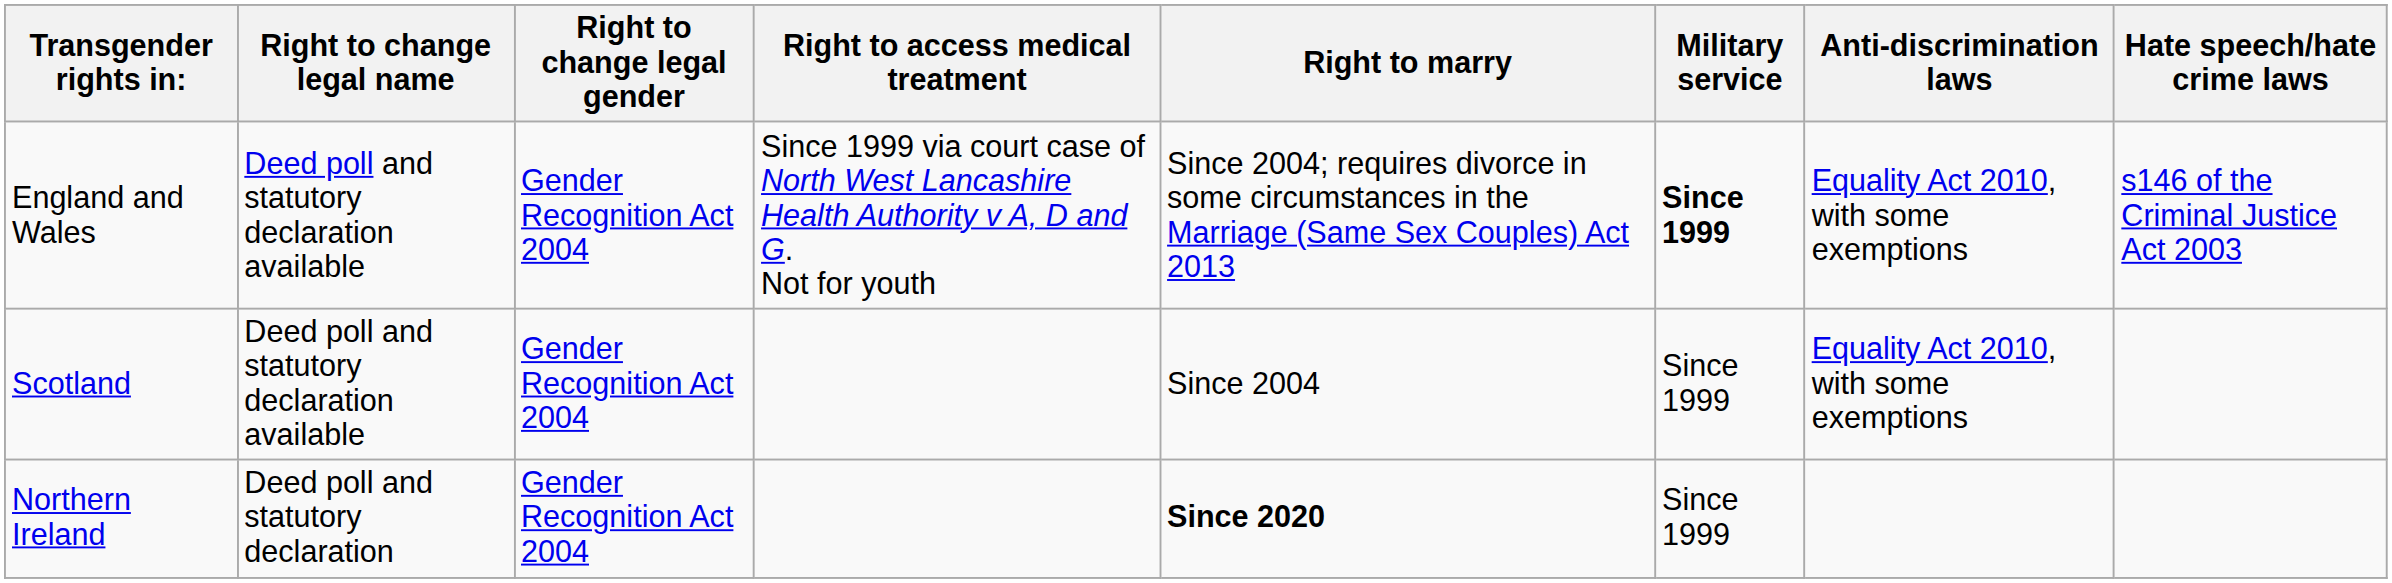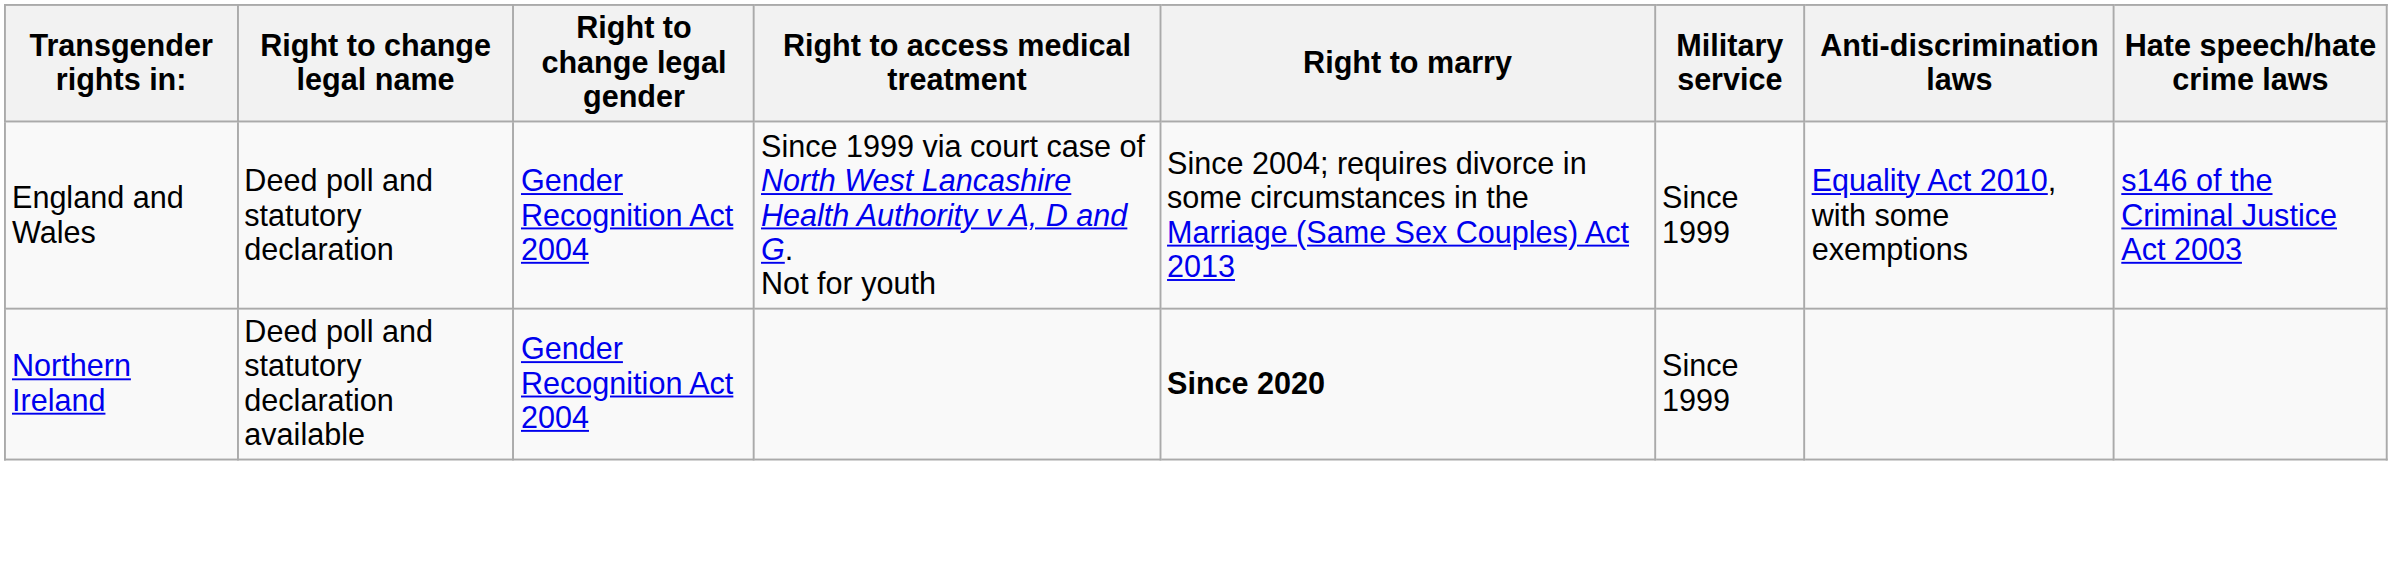England and Wales | Right to change legal name: Deed poll and statutory declaration available -> Deed poll and statutory declaration
England and Wales | Military service: bold -> normal
- row: Scotland | Deed poll and statutory declaration available | Gender Recognition Act 2004 | Since 2004 | Since 1999 | Equality Act 2010, with some exemptions
Northern Ireland | Right to change legal name: Deed poll and statutory declaration -> Deed poll and statutory declaration available
